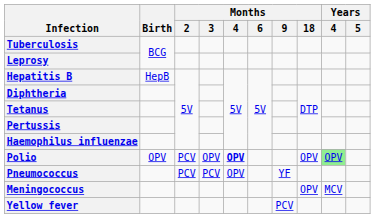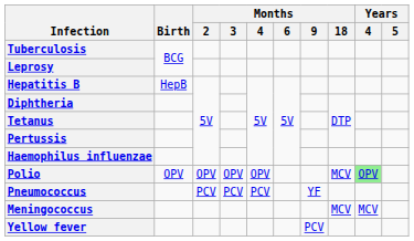Polio | Months / 2: PCV -> OPV
Polio | Months / 4: bold -> normal
Polio | Months / 18: OPV -> MCV
Pneumococcus | Months / 4: OPV -> PCV
Meningococcus | Months / 18: OPV -> MCV
